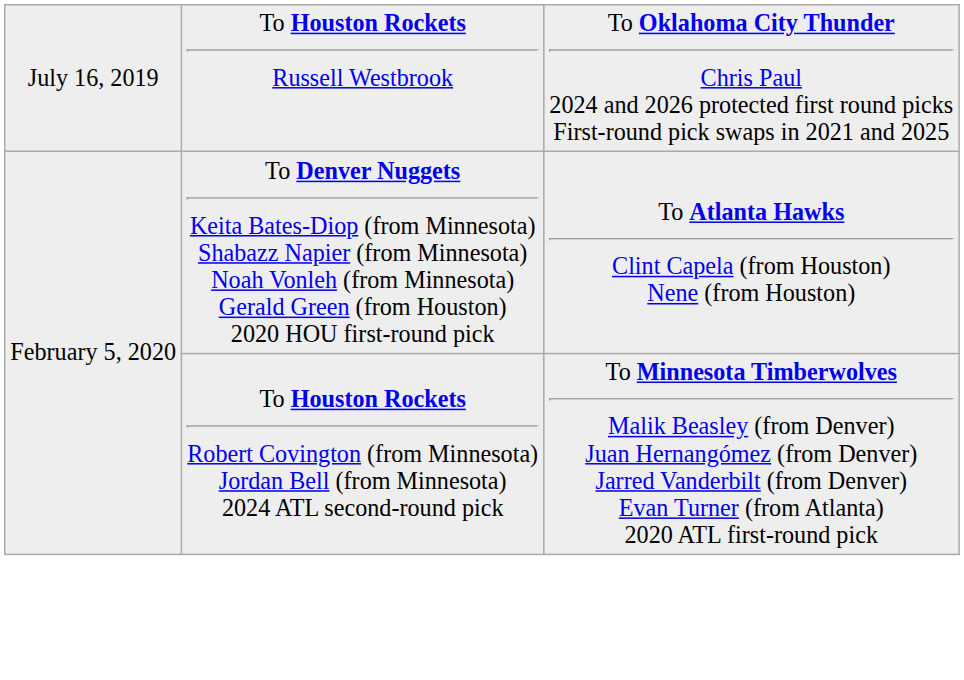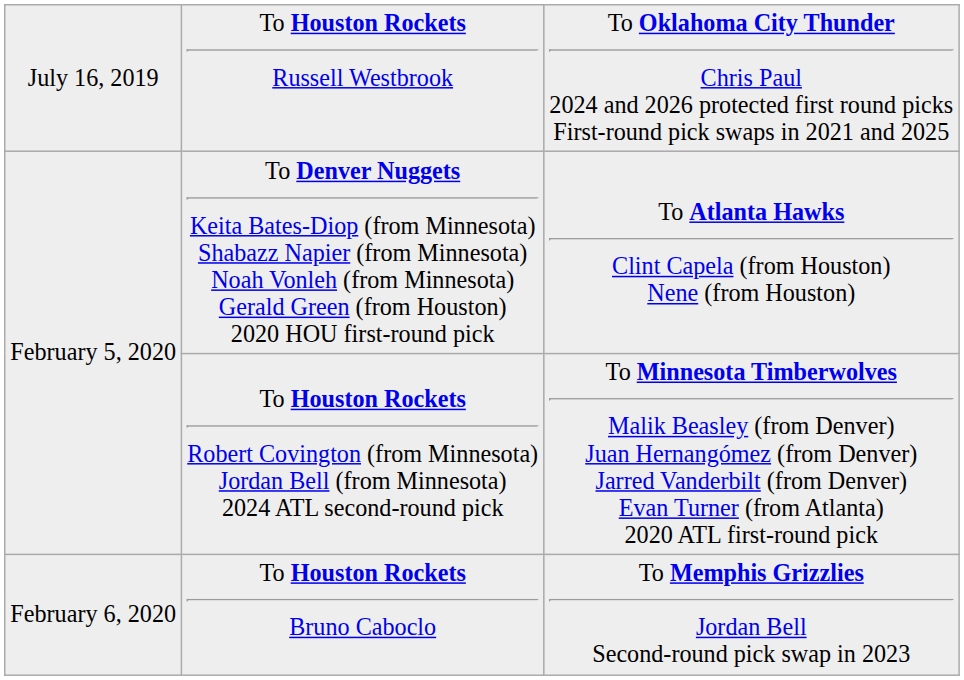+ row: February 6, 2020 | To Houston Rockets Bruno Caboclo | To Memphis Grizzlies Jordan Bell Second-round pick swap in 2023
